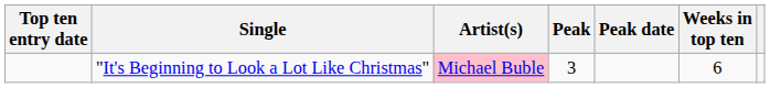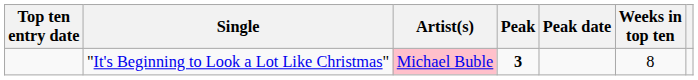"It's Beginning to Look a Lot Like Christmas" | Peak: normal -> bold
"It's Beginning to Look a Lot Like Christmas" | Weeks in top ten: 6 -> 8
